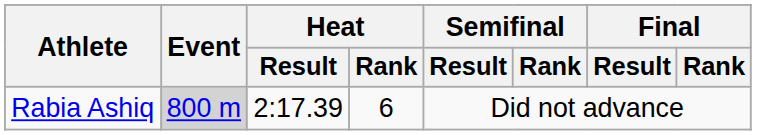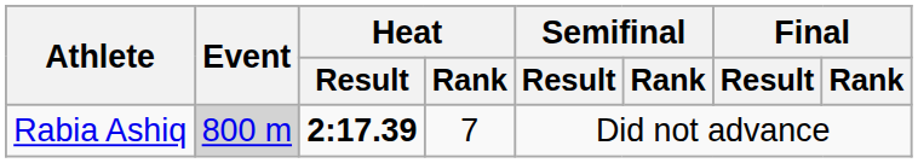Rabia Ashiq | Heat / Result: normal -> bold
Rabia Ashiq | Heat / Rank: 6 -> 7
